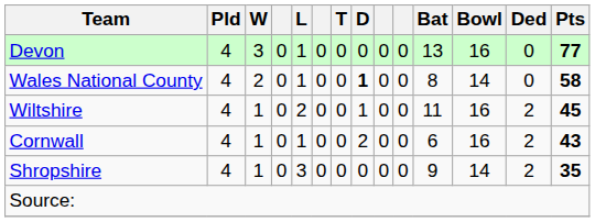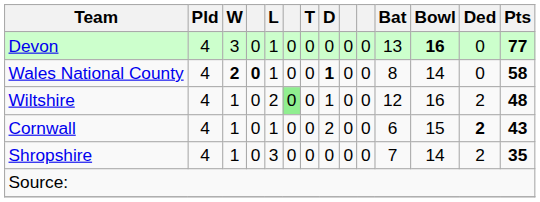Devon | Bowl: normal -> bold
Wales National County | W: normal -> bold
Wales National County | column 4: normal -> bold
Wiltshire | column 6: no background -> lightgreen background
Wiltshire | Bat: 11 -> 12
Wiltshire | Pts: 45 -> 48
Cornwall | Bowl: 16 -> 15
Cornwall | Ded: normal -> bold
Shropshire | Bat: 9 -> 7
